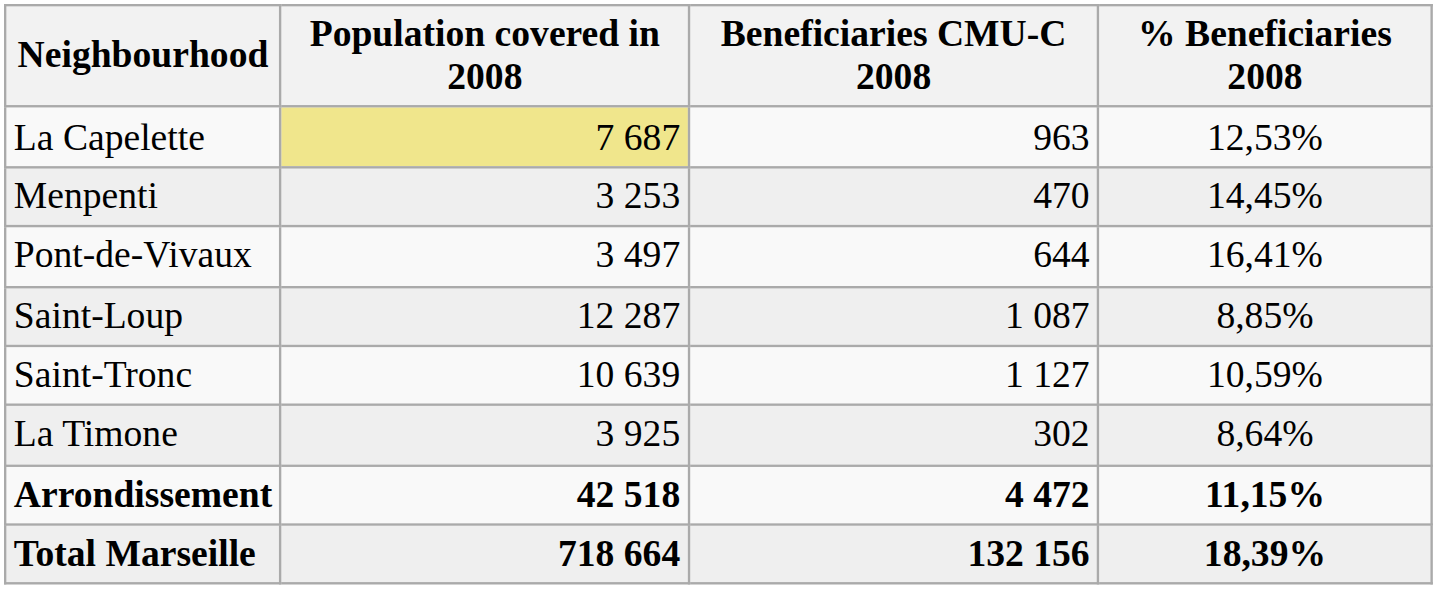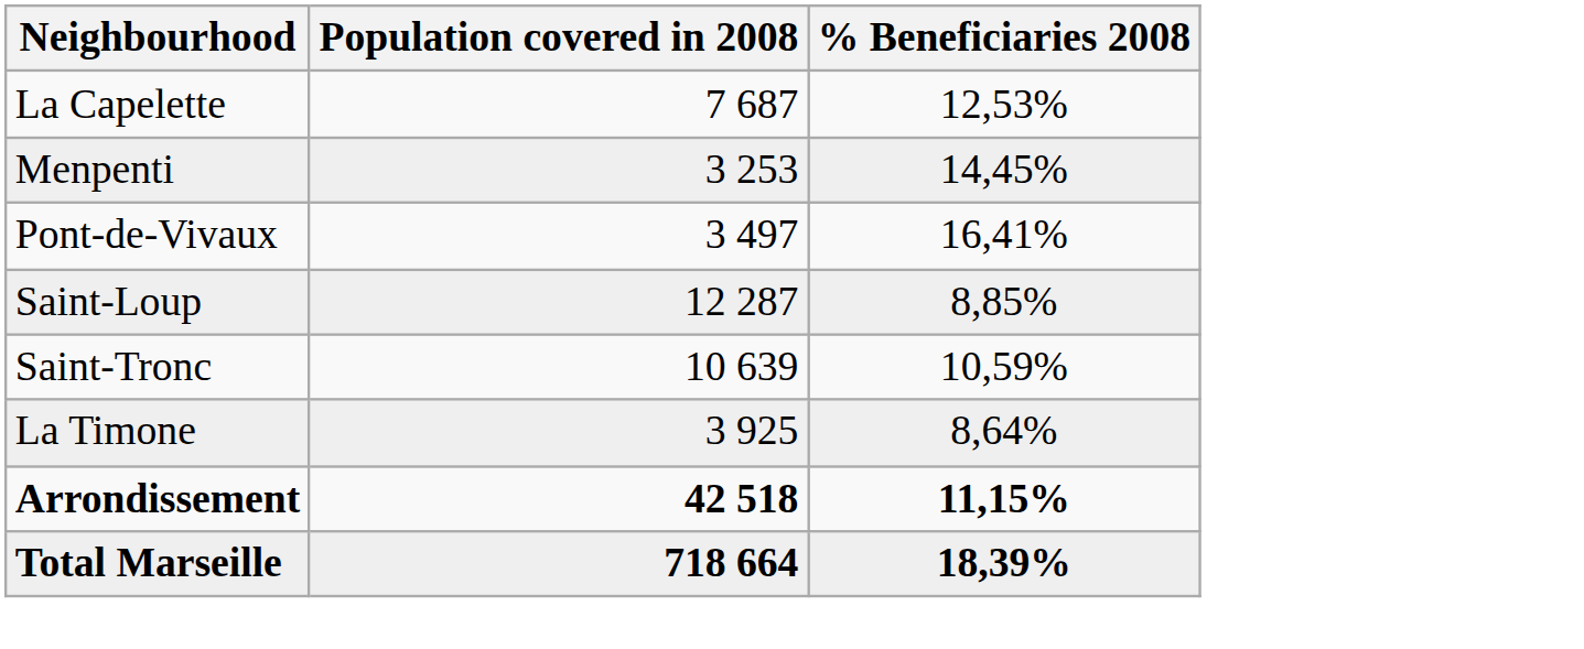- column: Beneficiaries CMU-C 2008 | 963 | 470 | 644 | 1 087 | 1 127 | 302 | 4 472 | 132 156
La Capelette | Population covered in 2008: khaki background -> no background
